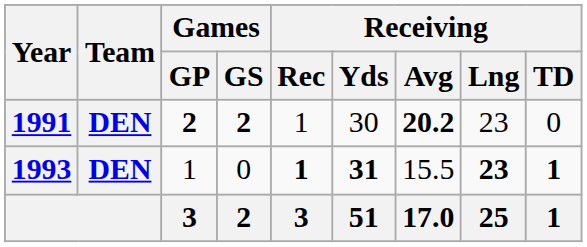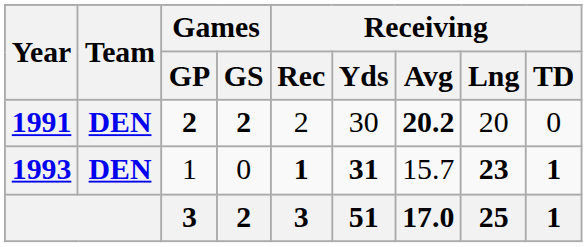1991 | Receiving / Rec: 1 -> 2
1991 | Receiving / Lng: 23 -> 20
1993 | Receiving / Avg: 15.5 -> 15.7
